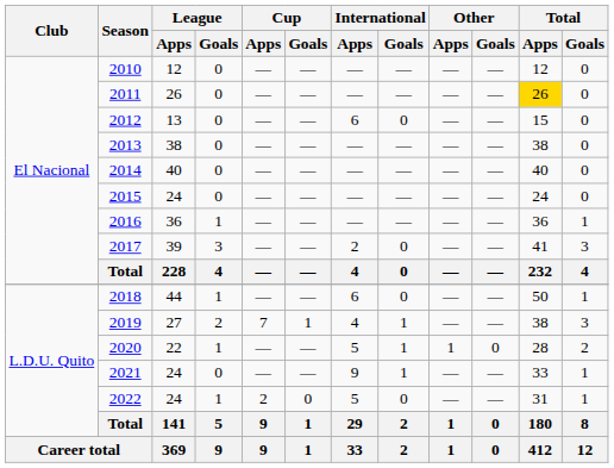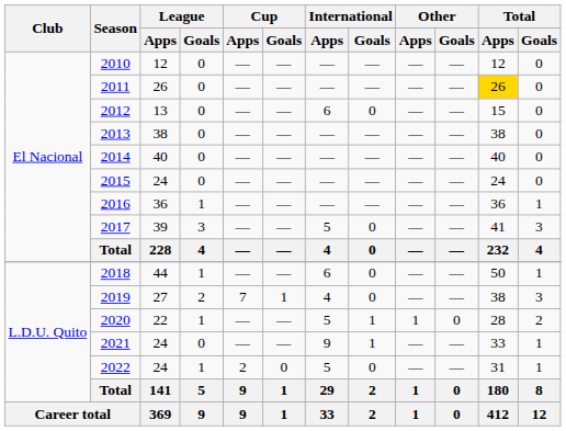2017 | International / Apps: 2 -> 5
2019 | International / Goals: 1 -> 0
